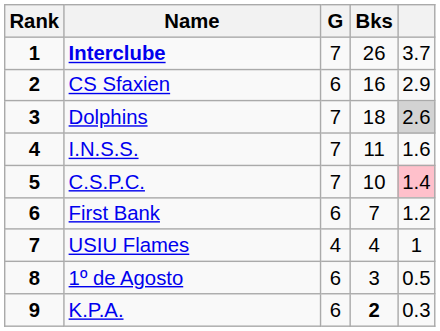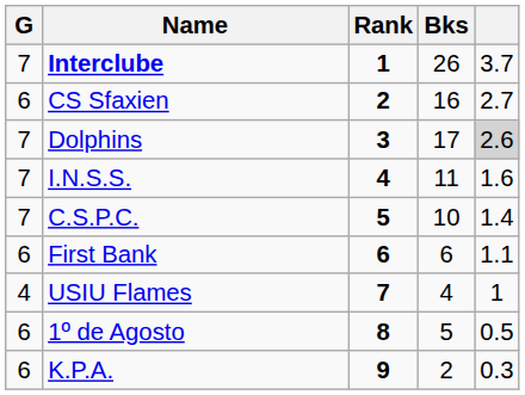columns swapped: Rank <-> G
CS Sfaxien | column 5: 2.9 -> 2.7
Dolphins | Bks: 18 -> 17
C.S.P.C. | column 5: pink background -> no background
First Bank | Bks: 7 -> 6
First Bank | column 5: 1.2 -> 1.1
1º de Agosto | Bks: 3 -> 5
K.P.A. | Bks: bold -> normal
